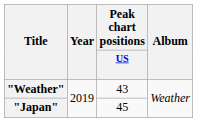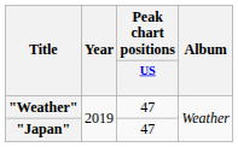"Weather" | Peak chart positions / US: 43 -> 47
"Japan" | Peak chart positions / US: 45 -> 47
